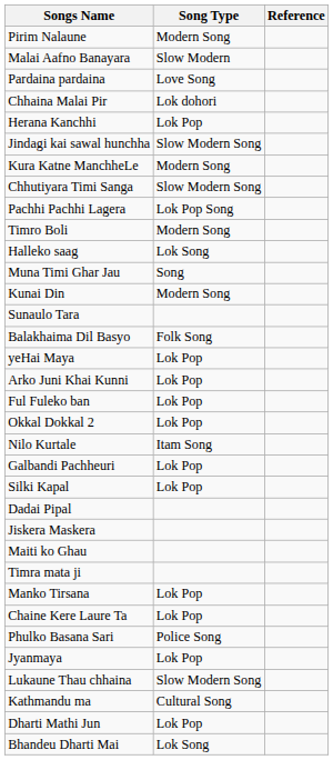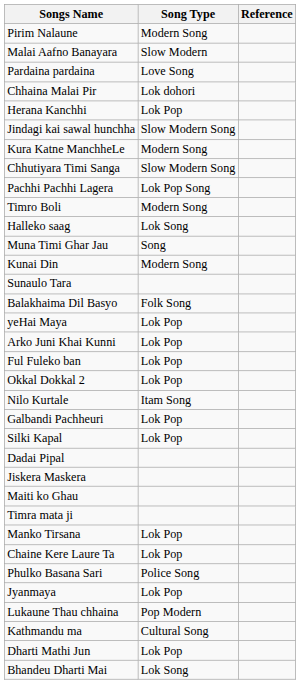Lukaune Thau chhaina | Song Type: Slow Modern Song -> Pop Modern
